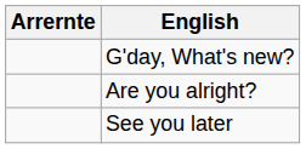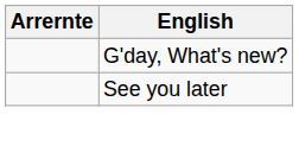- row: Are you alright?
